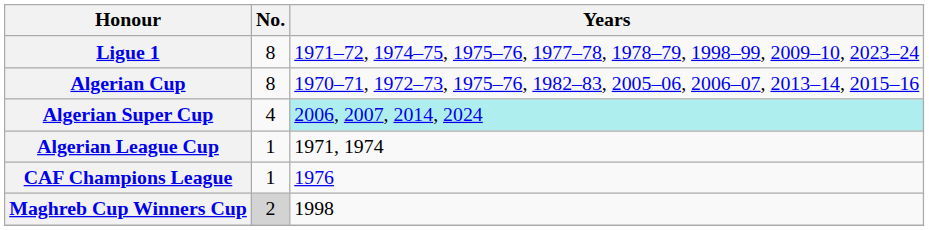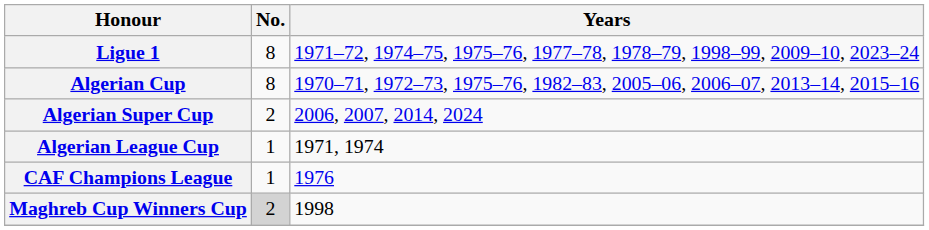Algerian Super Cup | No.: 4 -> 2
Algerian Super Cup | Years: paleturquoise background -> no background
